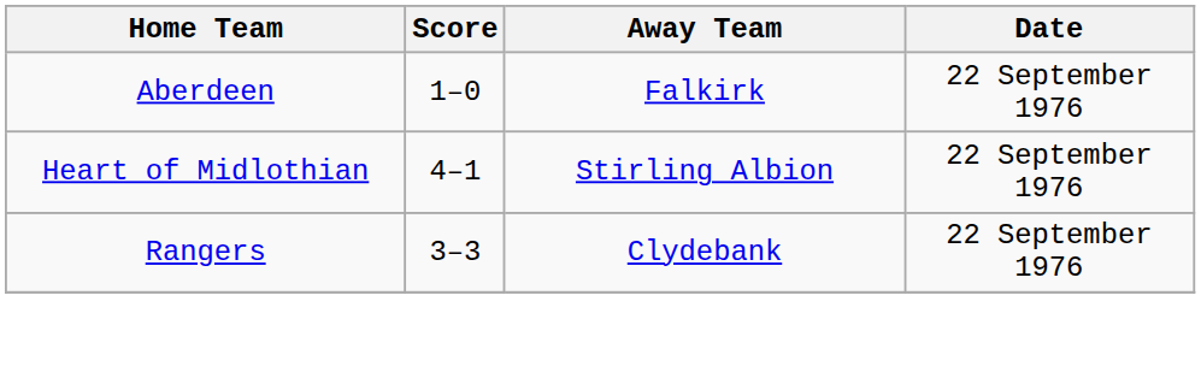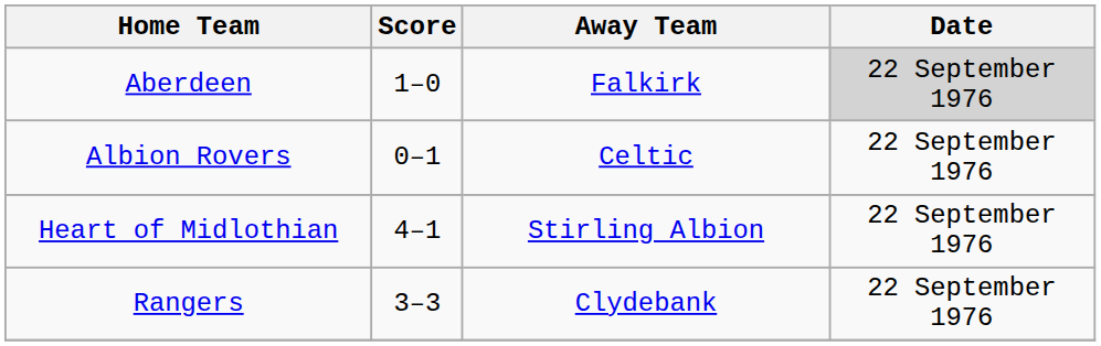Aberdeen | Date: no background -> lightgrey background
+ row: Albion Rovers | 0–1 | Celtic | 22 September 1976
